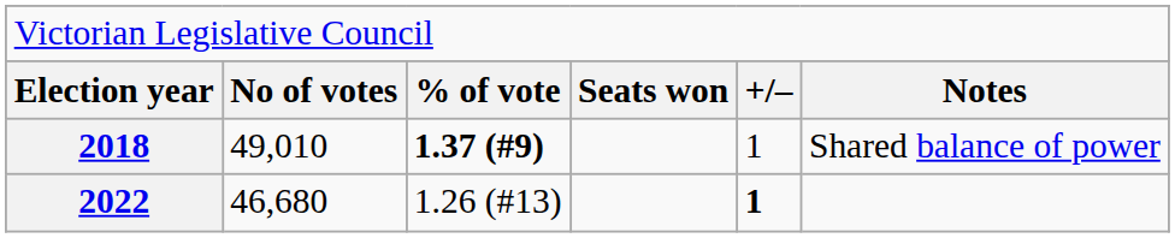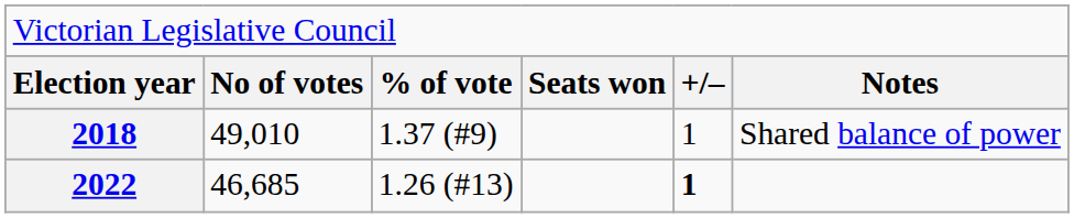2018 | column 3: bold -> normal
2022 | column 2: 46,680 -> 46,685
